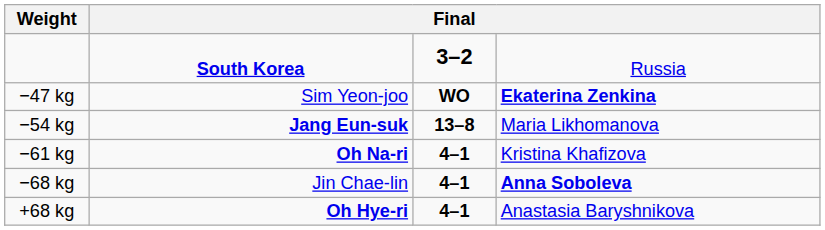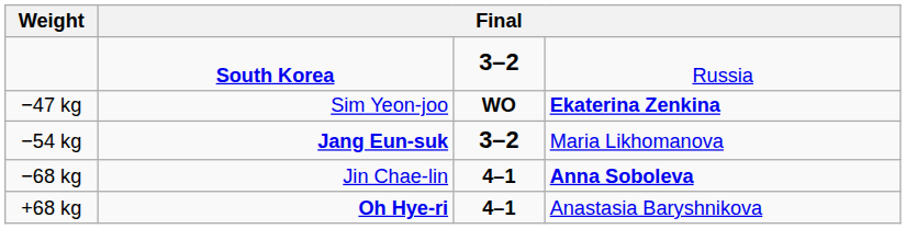−54 kg | column 3: 13–8 -> 3–2
- row: −61 kg | Oh Na-ri | 4–1 | Kristina Khafizova
